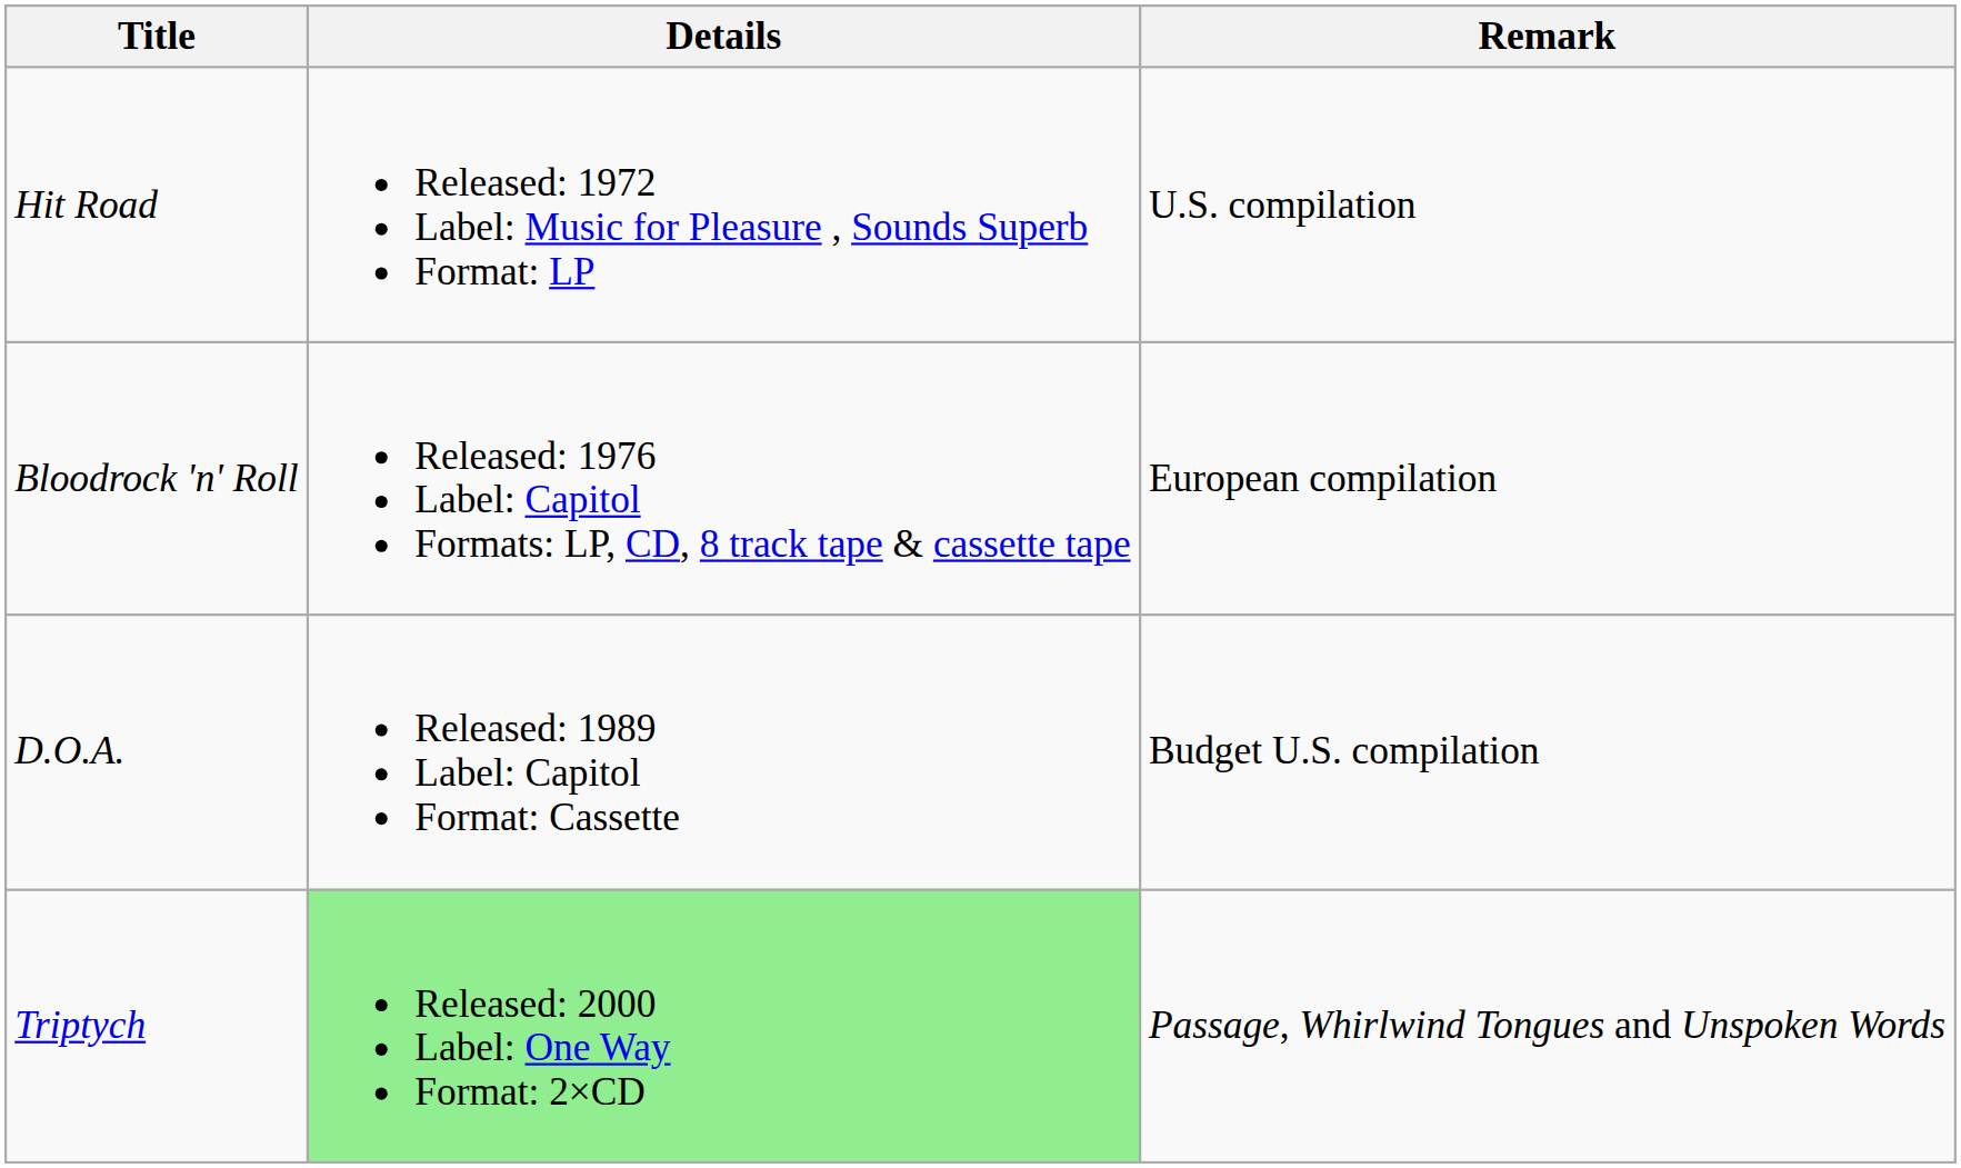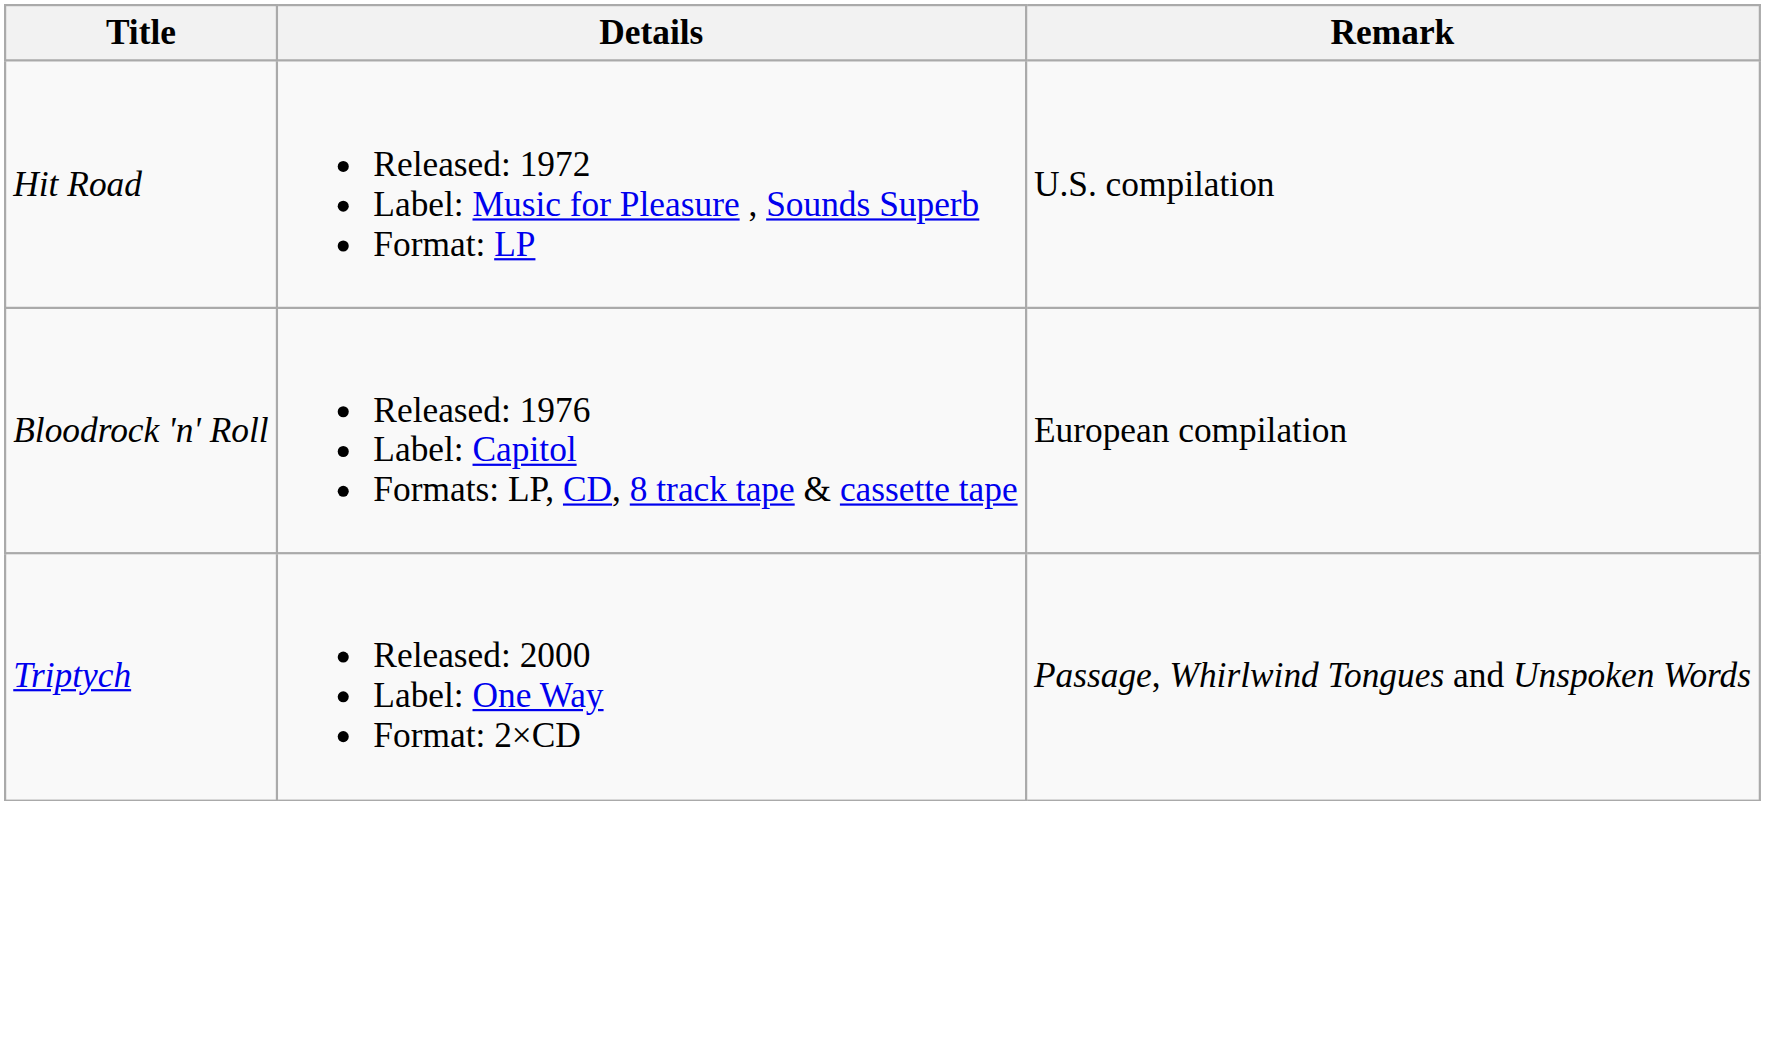- row: D.O.A. | Released: 1989 Label: Capitol Format: Cassette | Budget U.S. compilation
Triptych | Details: lightgreen background -> no background
